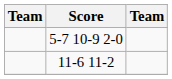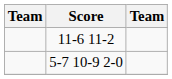rows swapped: 5-7 10-9 2-0 <-> 11-6 11-2
